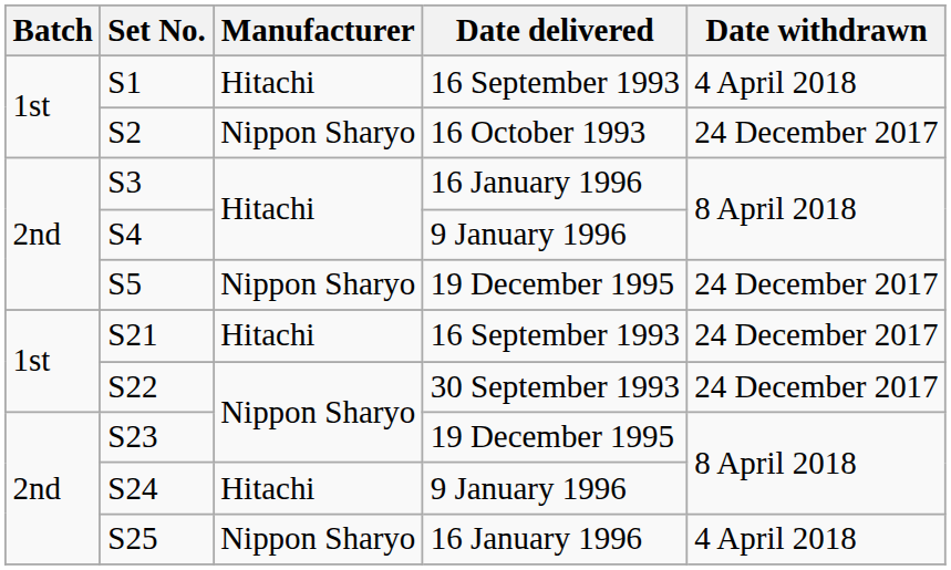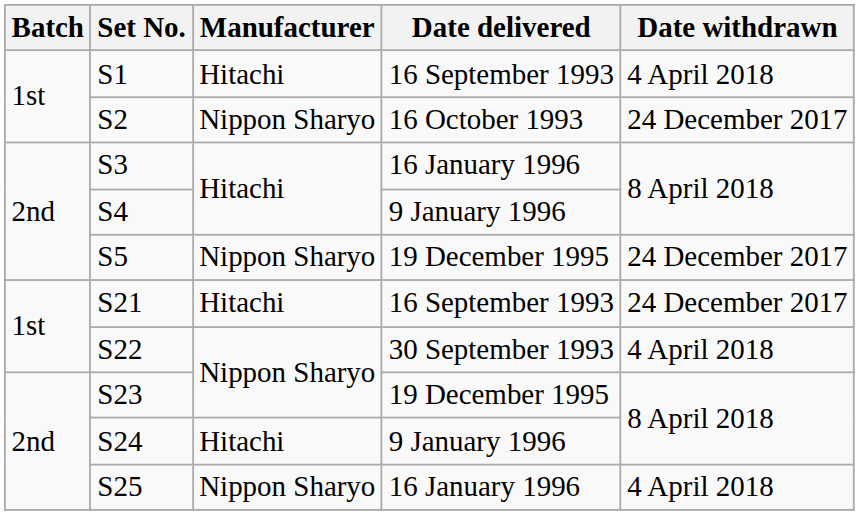S22 | Date withdrawn: 24 December 2017 -> 4 April 2018
